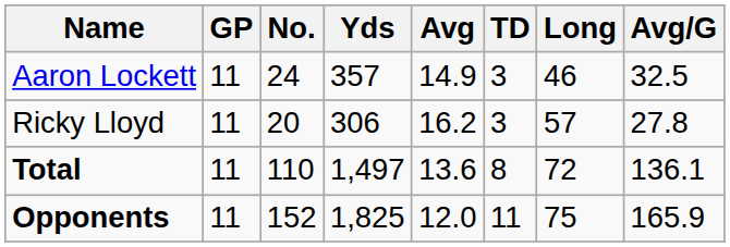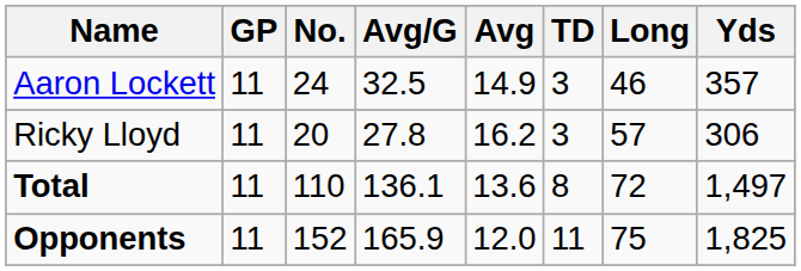columns swapped: Yds <-> Avg/G
